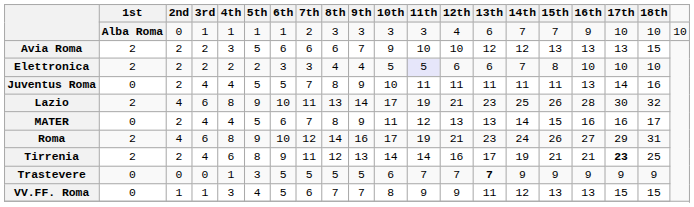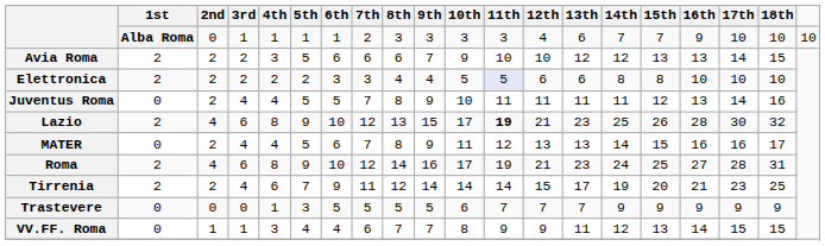Avia Roma | 17th: 13 -> 14
Elettronica | 14th: 7 -> 8
Juventus Roma | 15th: 11 -> 12
Lazio | 7th: 11 -> 12
Lazio | 9th: 14 -> 15
Lazio | 11th: normal -> bold
Roma | 15th: 26 -> 25
Roma | 17th: 29 -> 28
Tirrenia | 5th: 8 -> 7
Tirrenia | 9th: 13 -> 14
Tirrenia | 12th: 16 -> 15
Tirrenia | 15th: 21 -> 20
Tirrenia | 17th: bold -> normal
Trastevere | 13th: bold -> normal
VV.FF. Roma | 6th: 5 -> 4
VV.FF. Roma | 16th: 13 -> 14
